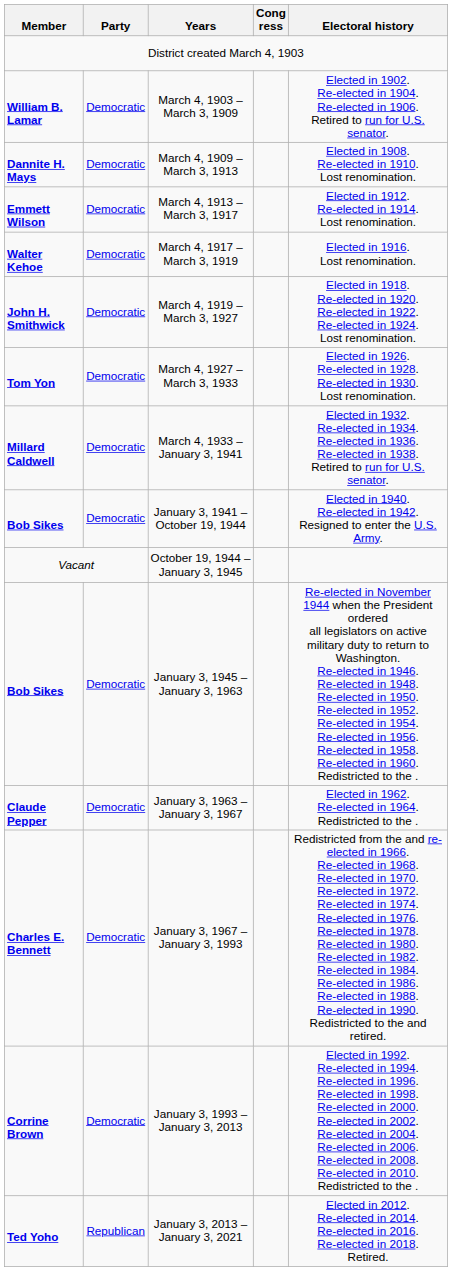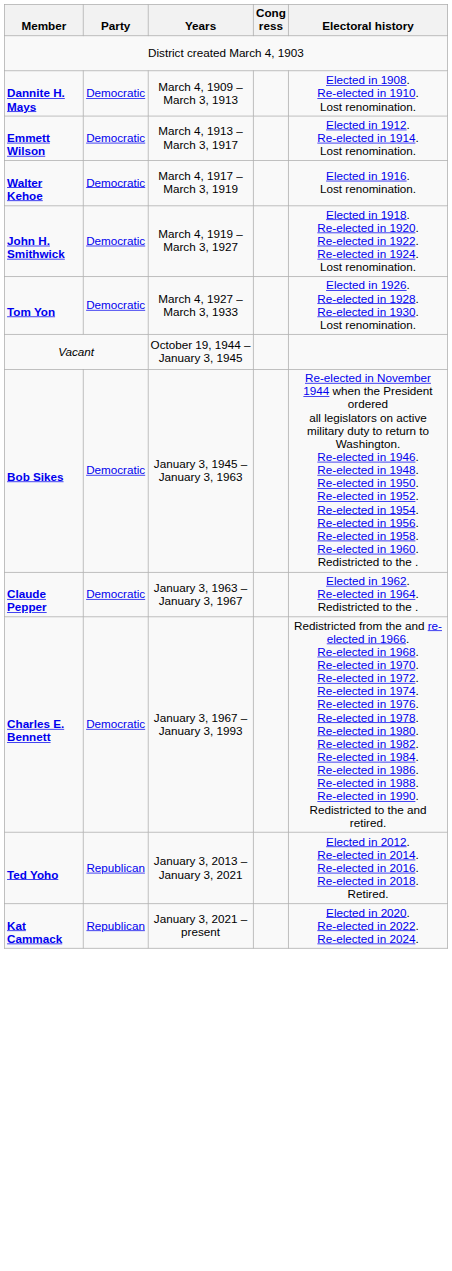- row: William B. Lamar | Democratic | March 4, 1903 – March 3, 1909 | Elected in 1902. Re-elected in 1904. Re-elected in 1906. Retired to run for U.S. senator.
- row: Millard Caldwell | Democratic | March 4, 1933 – January 3, 1941 | Elected in 1932. Re-elected in 1934. Re-elected in 1936. Re-elected in 1938. Retired to run for U.S. senator.
- row: Bob Sikes | Democratic | January 3, 1941 – October 19, 1944 | Elected in 1940. Re-elected in 1942. Resigned to enter the U.S. Army.
- row: Corrine Brown | Democratic | January 3, 1993 – January 3, 2013 | Elected in 1992. Re-elected in 1994. Re-elected in 1996. Re-elected in 1998. Re-elected in 2000. Re-elected in 2002. Re-elected in 2004. Re-elected in 2006. Re-elected in 2008. Re-elected in 2010. Redistricted to the .
+ row: Kat Cammack | Republican | January 3, 2021 – present | Elected in 2020. Re-elected in 2022. Re-elected in 2024.
